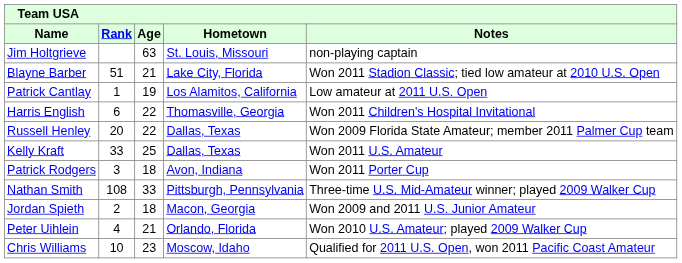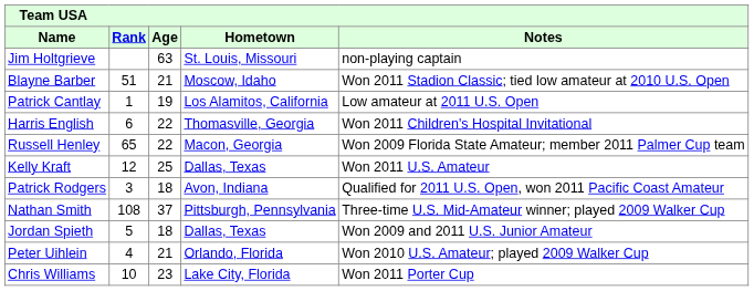Blayne Barber | Hometown: Lake City, Florida -> Moscow, Idaho
Russell Henley | Rank: 20 -> 65
Russell Henley | Hometown: Dallas, Texas -> Macon, Georgia
Kelly Kraft | Rank: 33 -> 12
Patrick Rodgers | Notes: Won 2011 Porter Cup -> Qualified for 2011 U.S. Open, won 2011 Pacific Coast Amateur
Nathan Smith | Age: 33 -> 37
Jordan Spieth | Rank: 2 -> 5
Jordan Spieth | Hometown: Macon, Georgia -> Dallas, Texas
Chris Williams | Hometown: Moscow, Idaho -> Lake City, Florida
Chris Williams | Notes: Qualified for 2011 U.S. Open, won 2011 Pacific Coast Amateur -> Won 2011 Porter Cup
